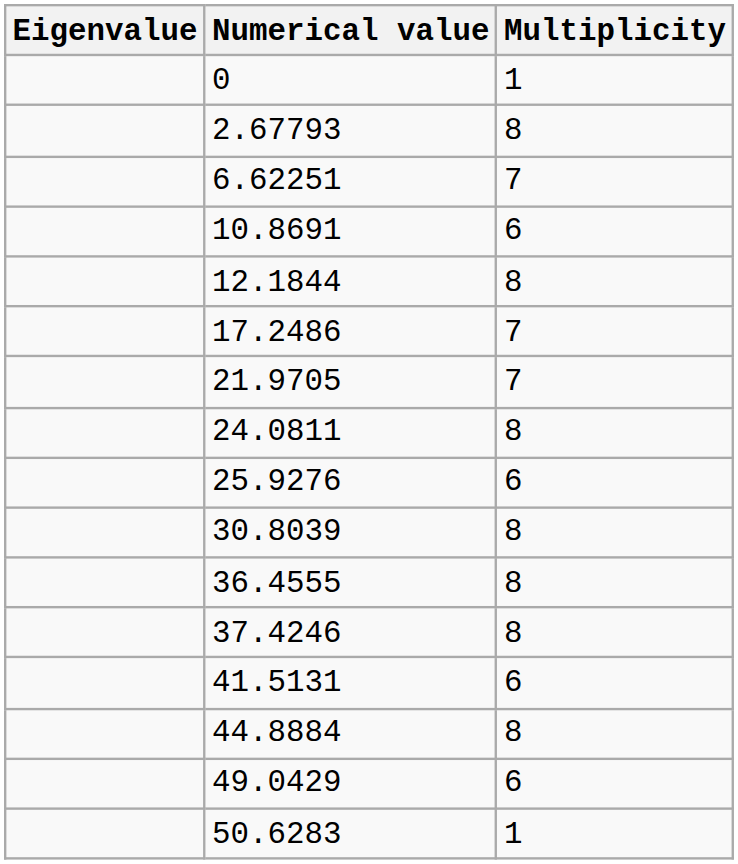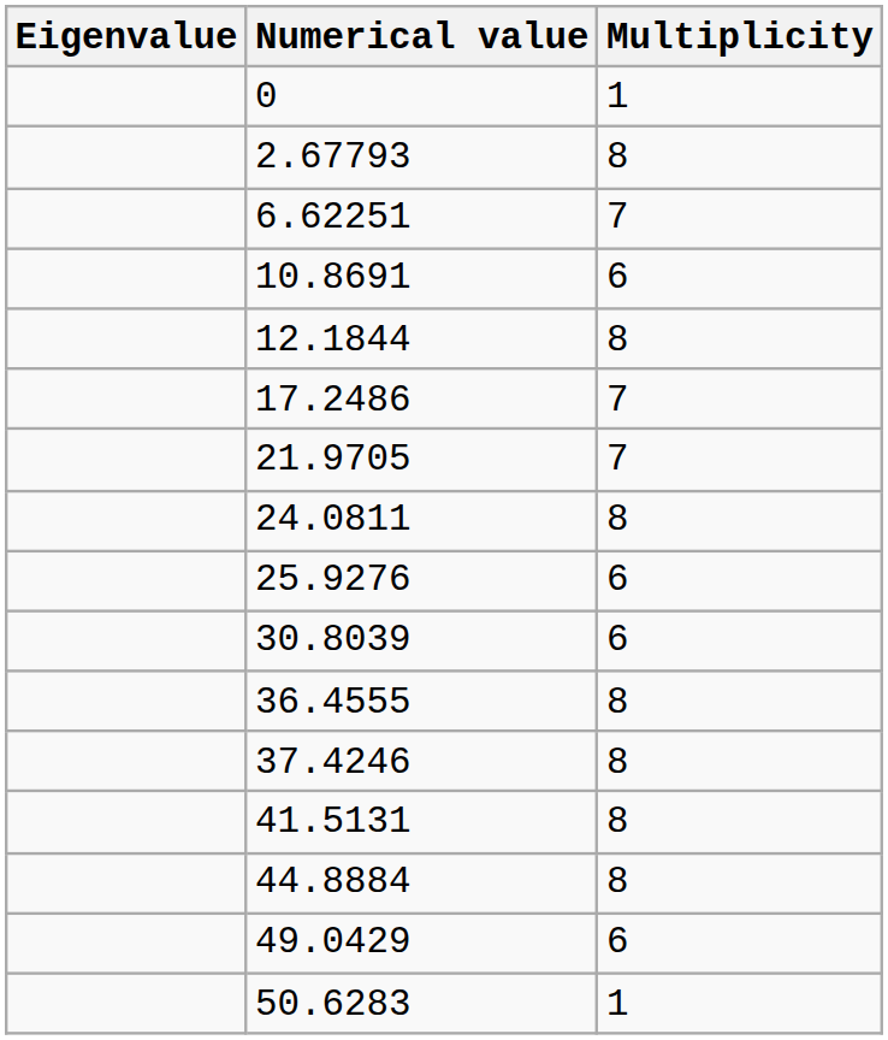30.8039 | Multiplicity: 8 -> 6
41.5131 | Multiplicity: 6 -> 8
